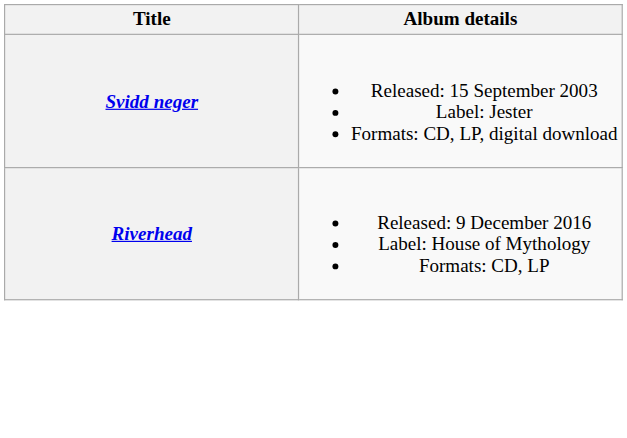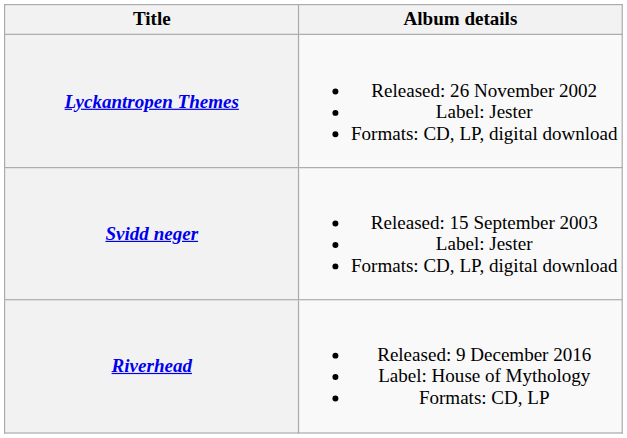+ row: Lyckantropen Themes | Released: 26 November 2002 Label: Jester Formats: CD, LP, digital download
